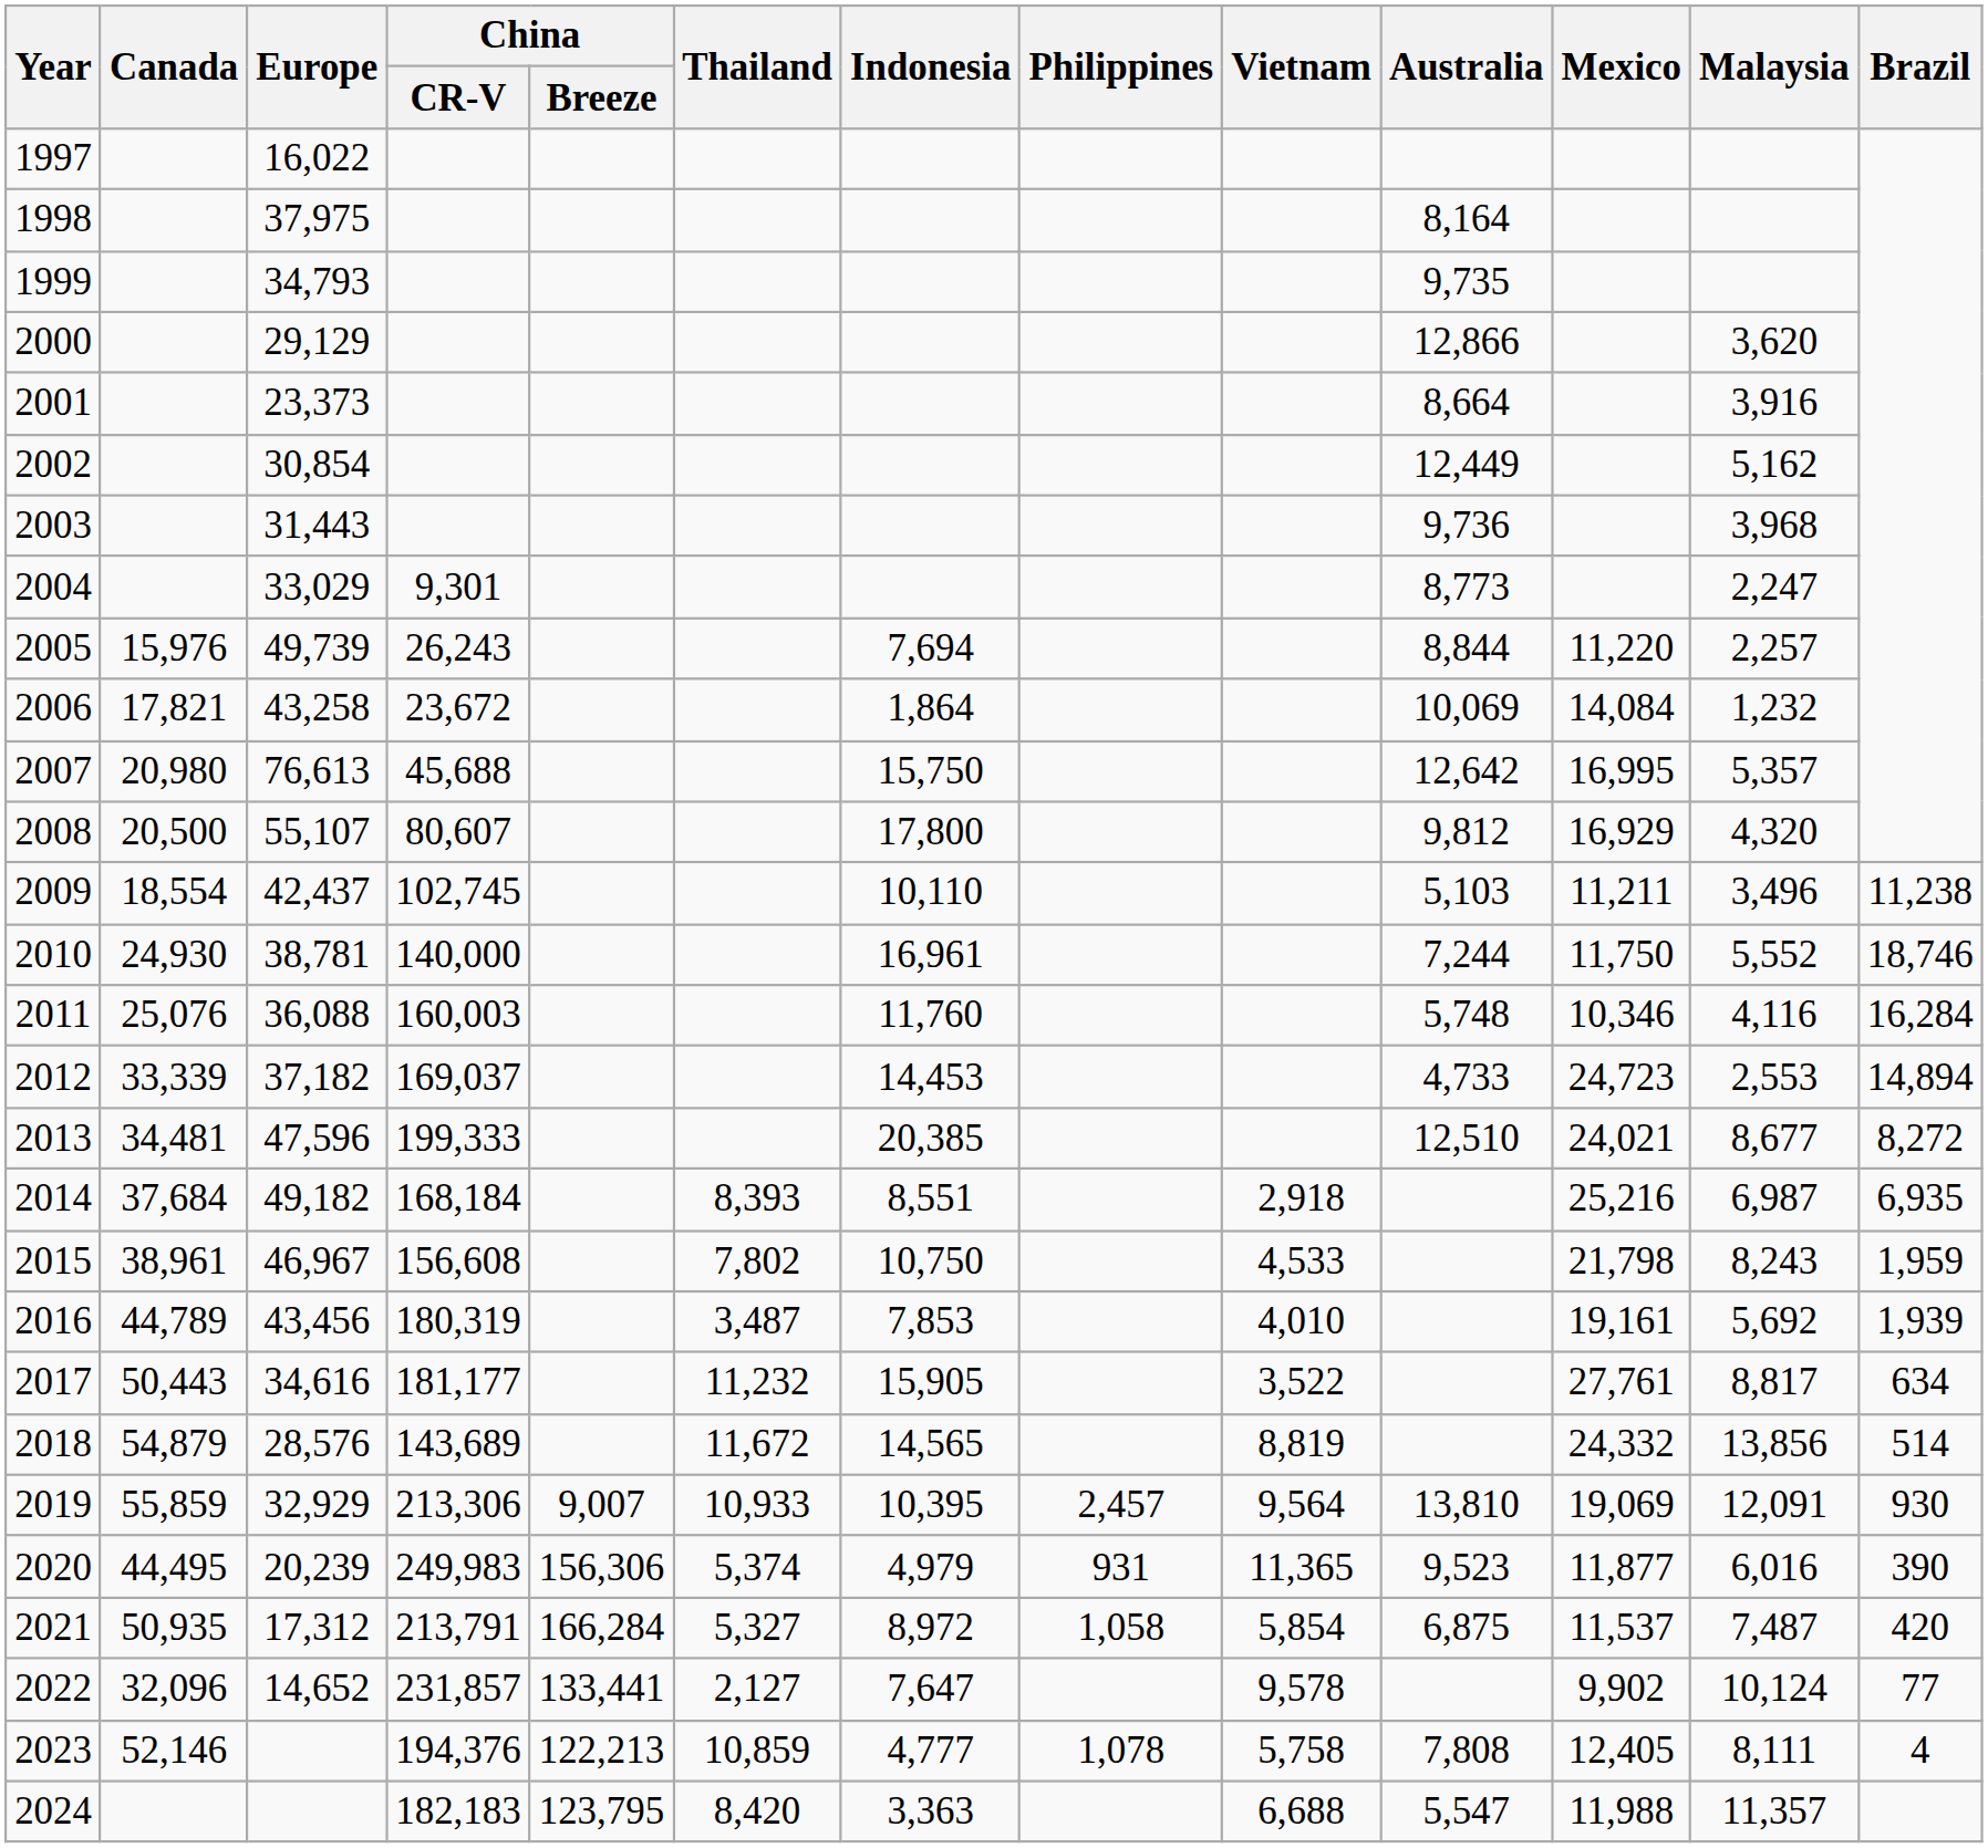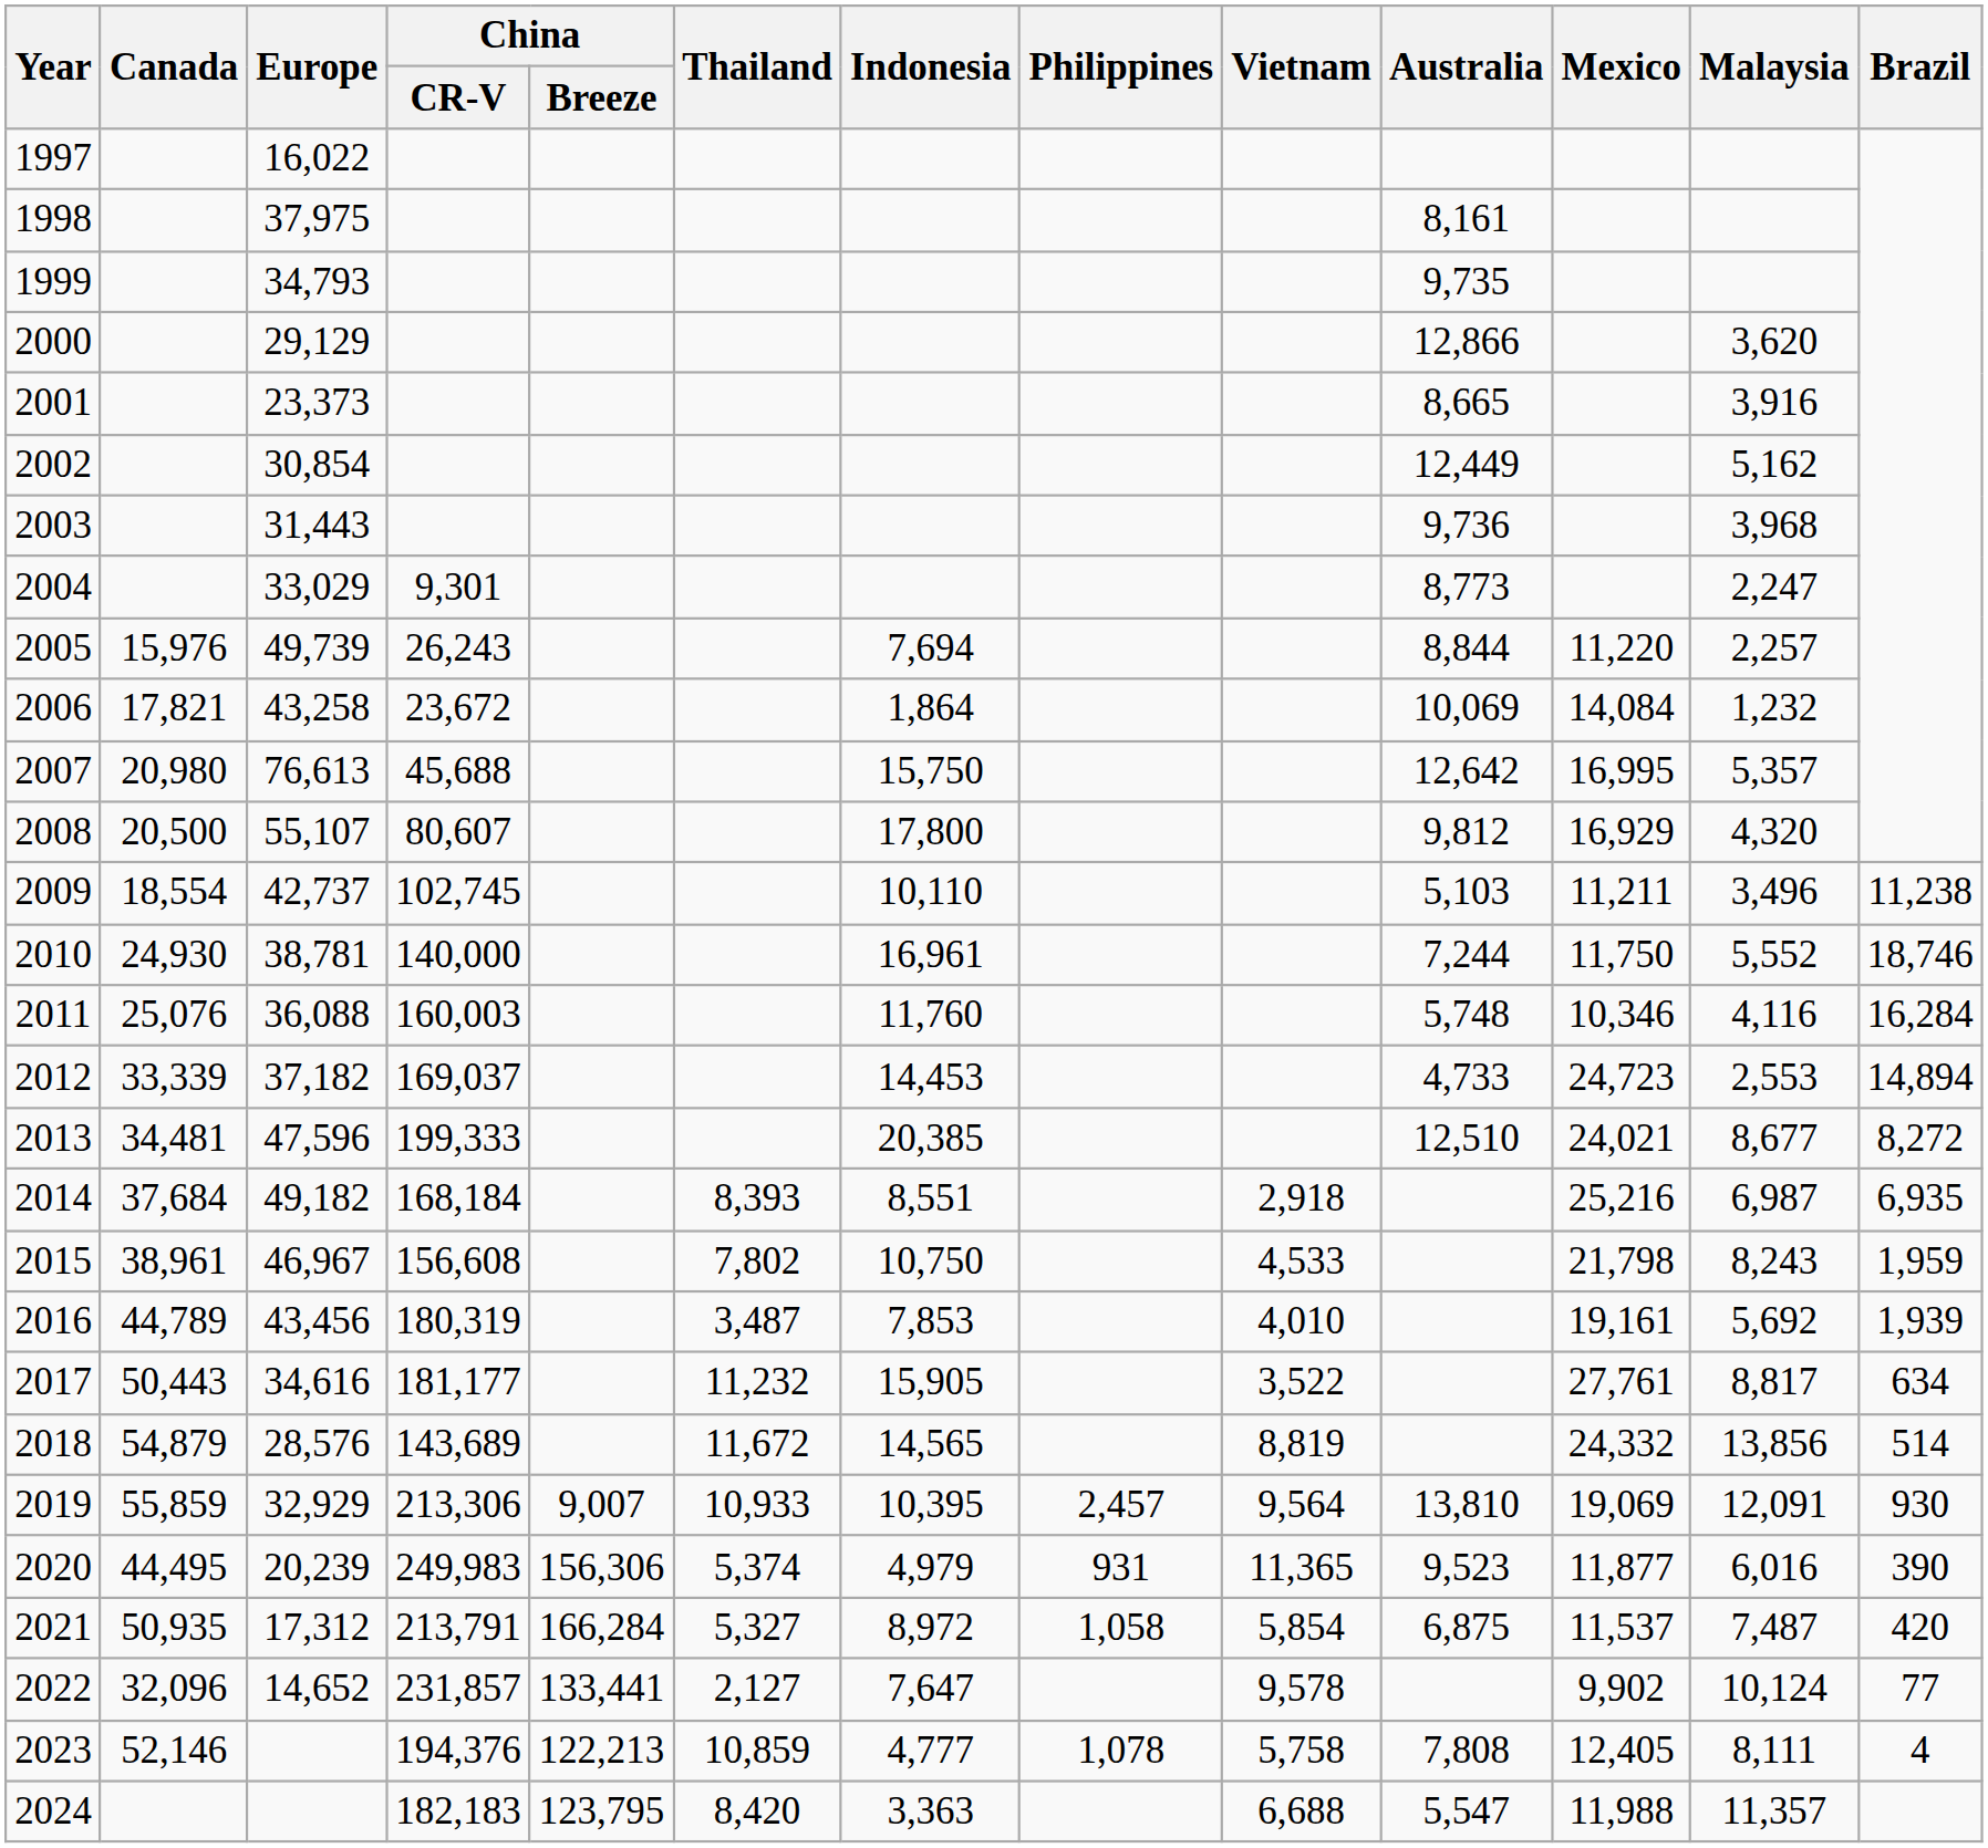1998 | Australia: 8,164 -> 8,161
2001 | Australia: 8,664 -> 8,665
2009 | Europe: 42,437 -> 42,737
